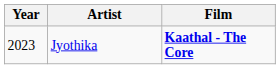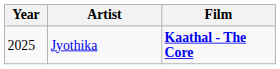Jyothika | Year: 2023 -> 2025
